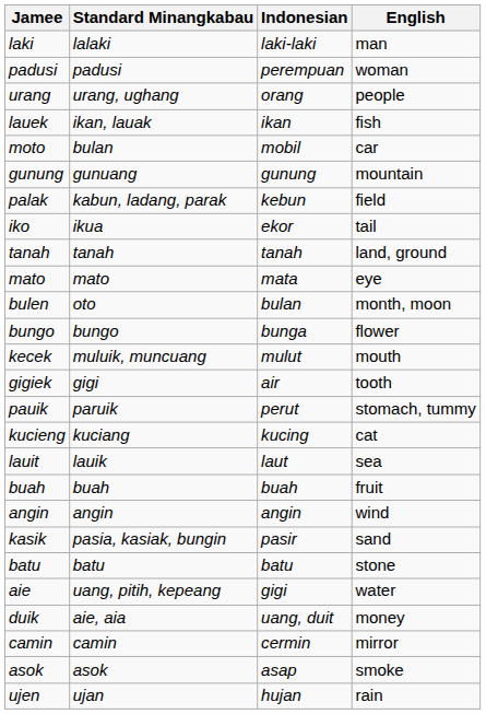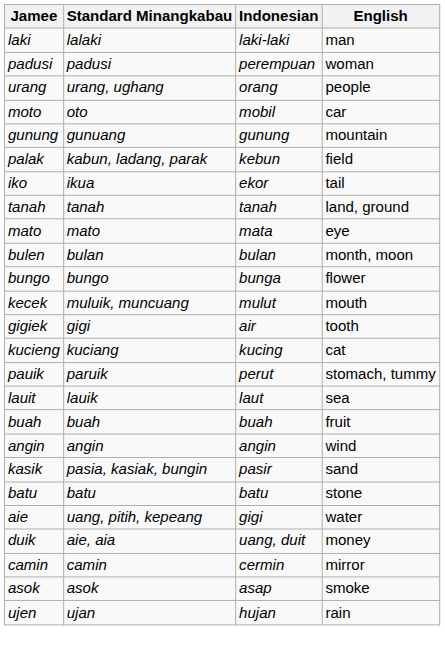- row: lauek | ikan, lauak | ikan | fish
moto | Standard Minangkabau: bulan -> oto
bulen | Standard Minangkabau: oto -> bulan
rows swapped: pauik <-> kucieng
